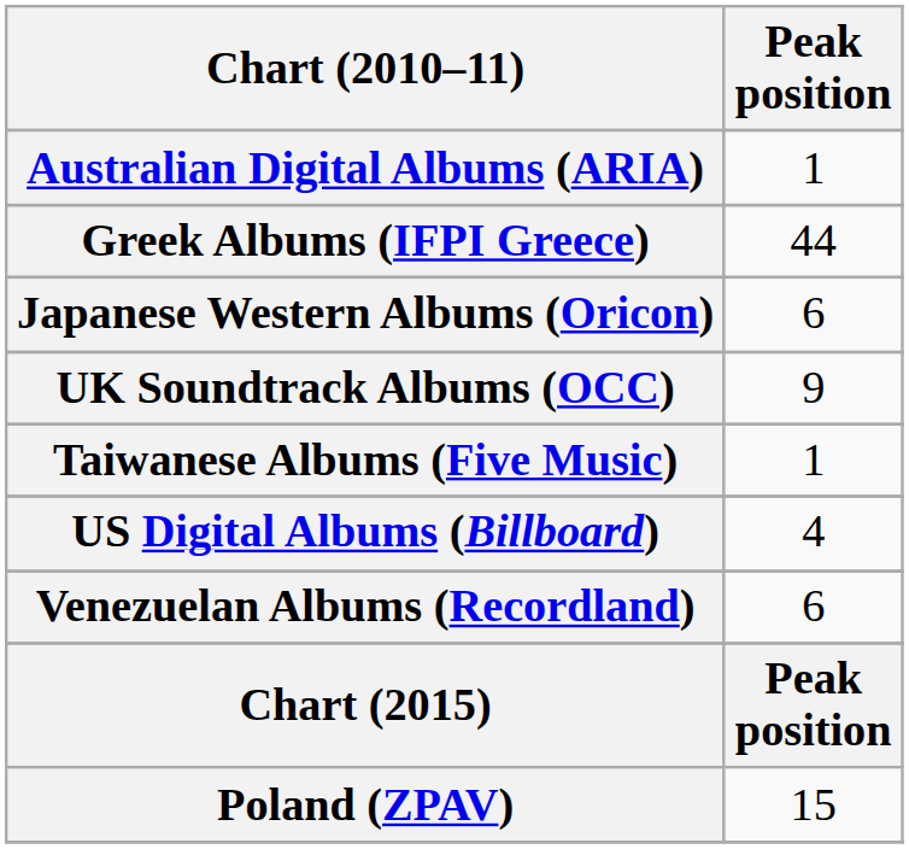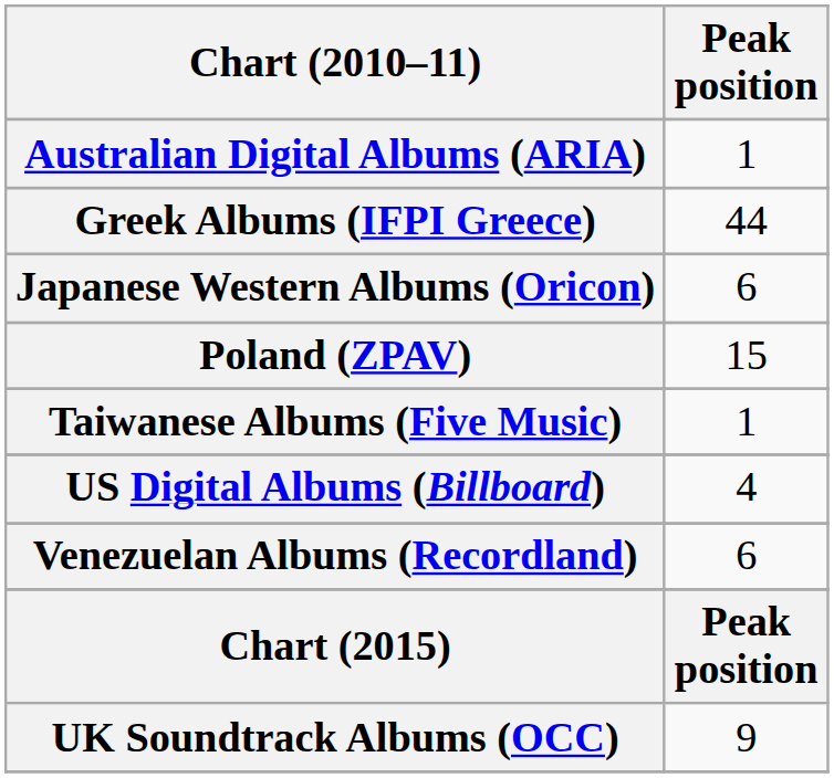rows swapped: Poland (ZPAV) <-> UK Soundtrack Albums (OCC)
